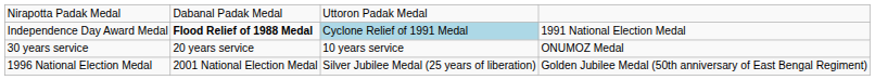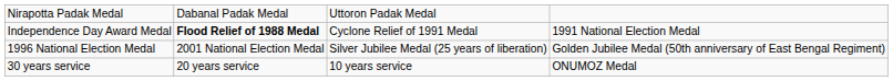Independence Day Award Medal | column 3: lightblue background -> no background
rows swapped: 1996 National Election Medal <-> 30 years service
